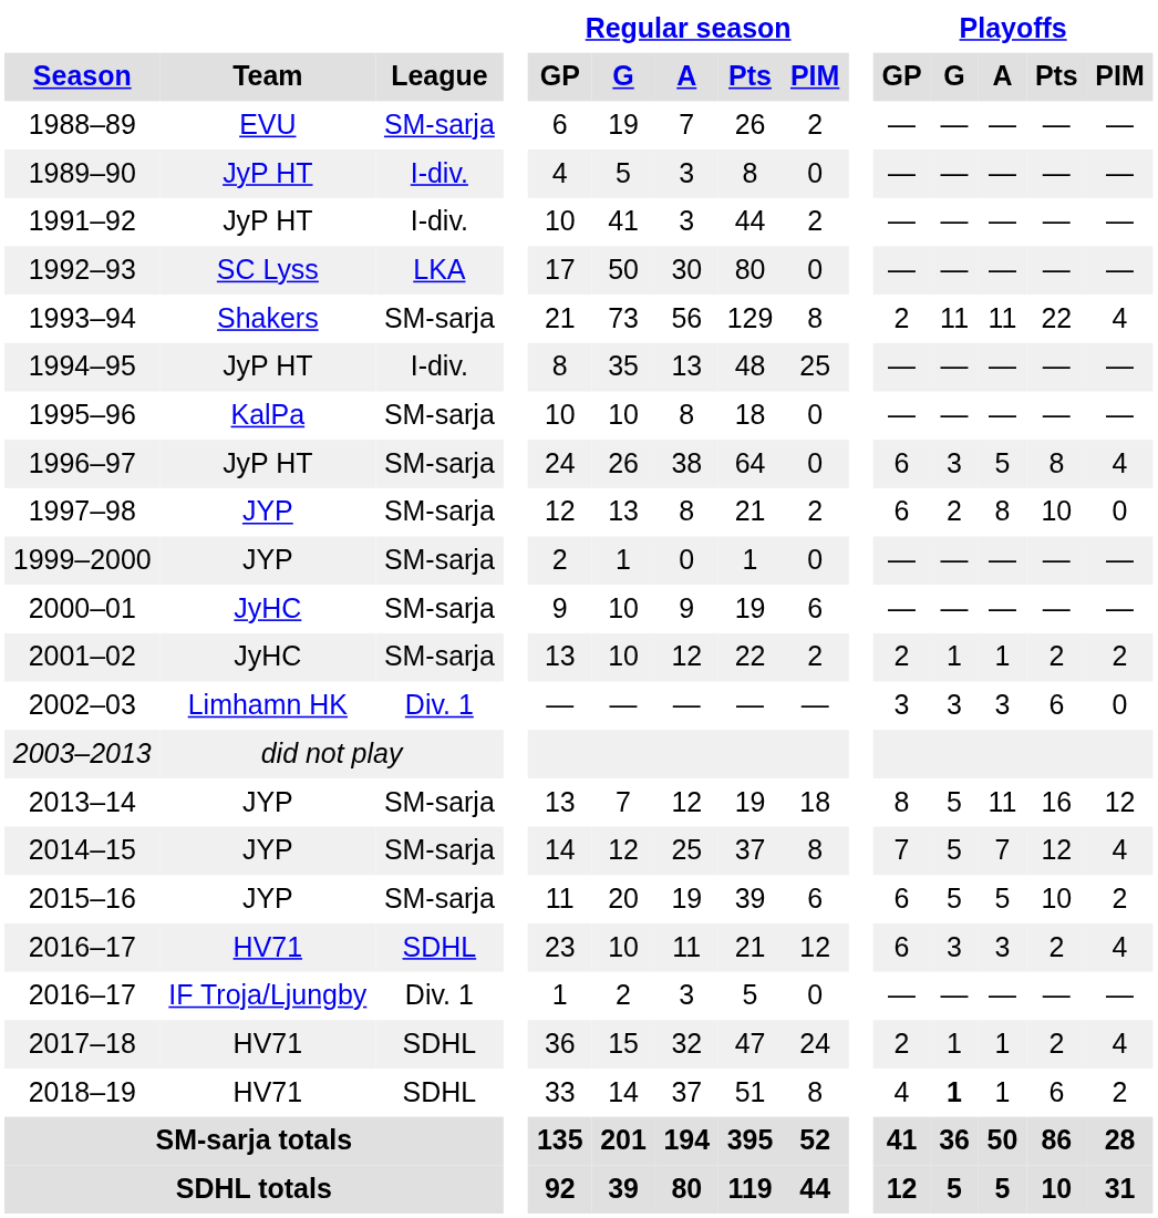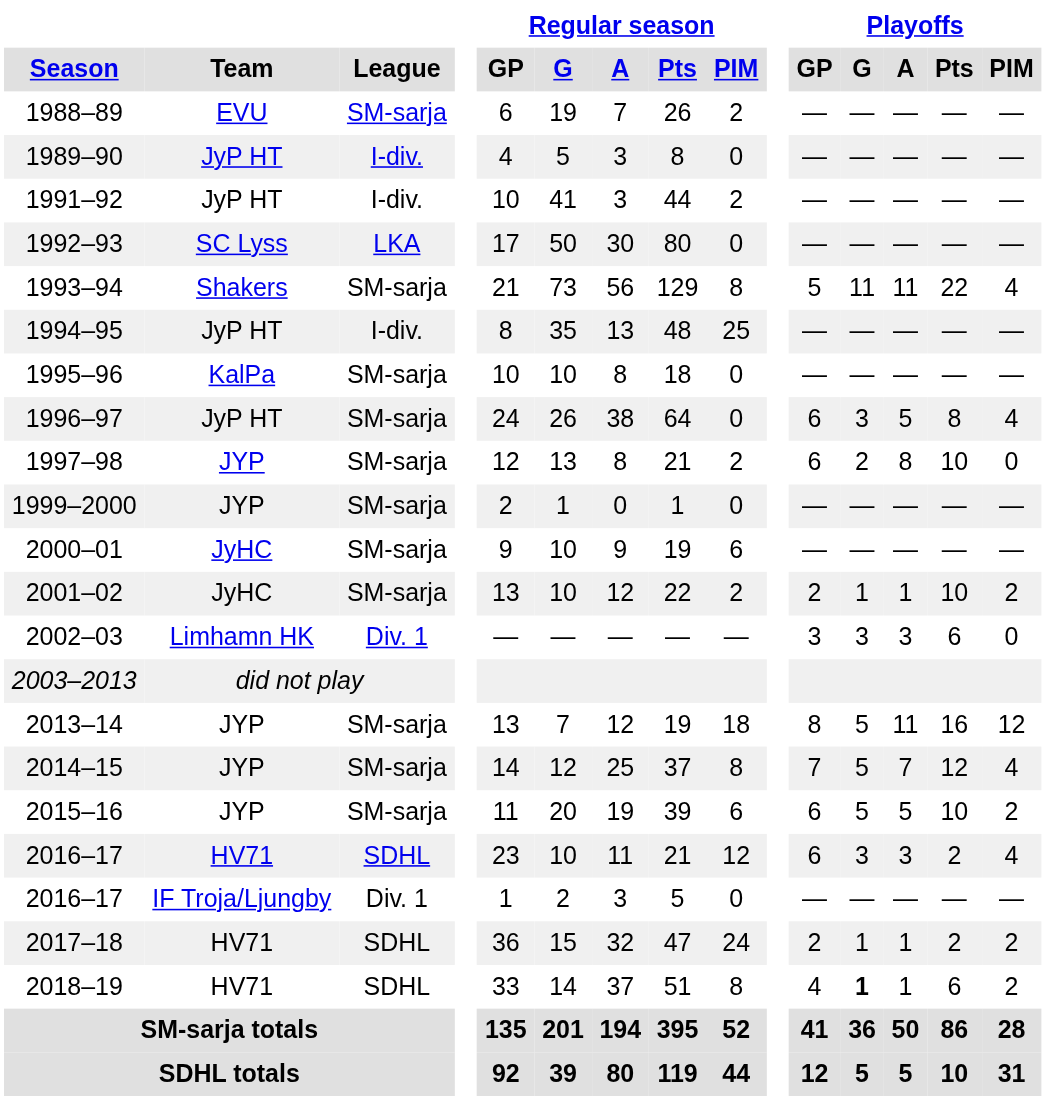1993–94 | Playoffs / GP: 2 -> 5
2001–02 | Playoffs / Pts: 2 -> 10
2017–18 | Playoffs / PIM: 4 -> 2
